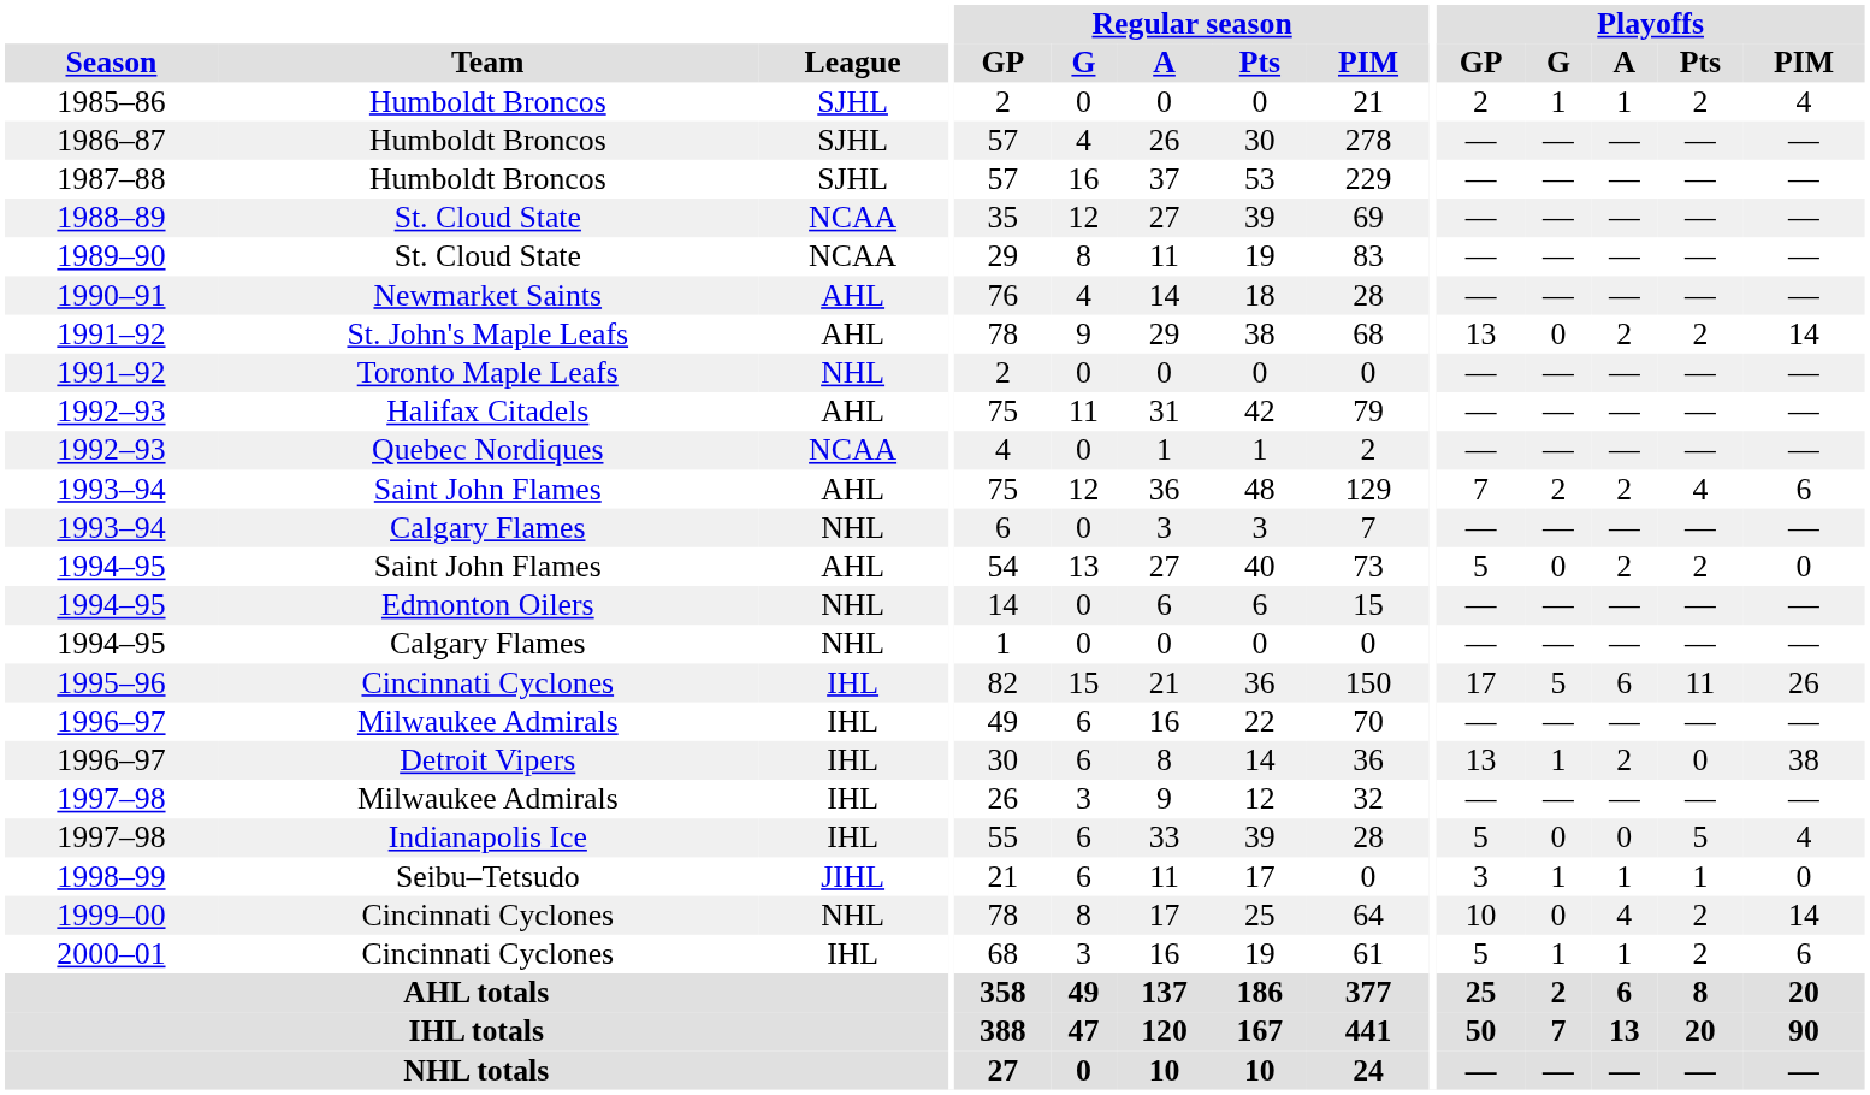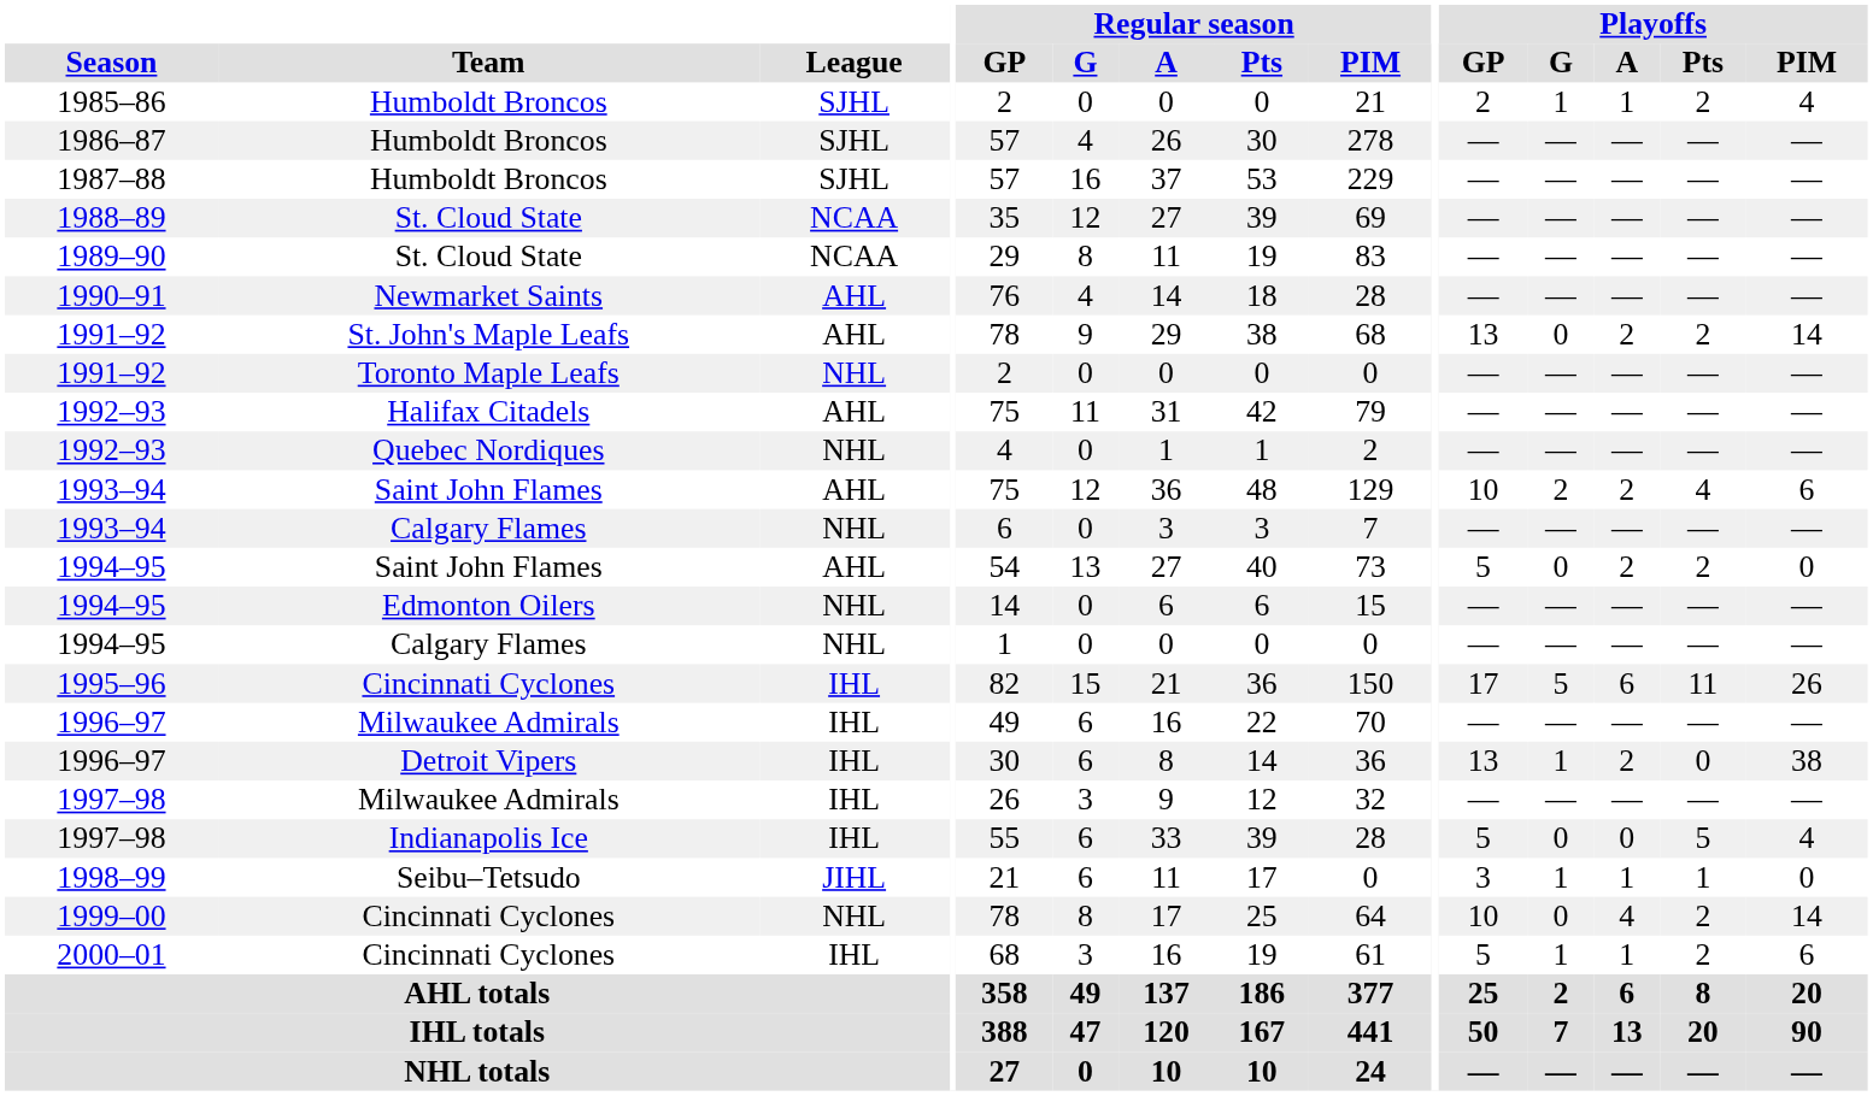1992–93 / Quebec Nordiques | League: NCAA -> NHL
1993–94 / Saint John Flames | Playoffs / GP: 7 -> 10
